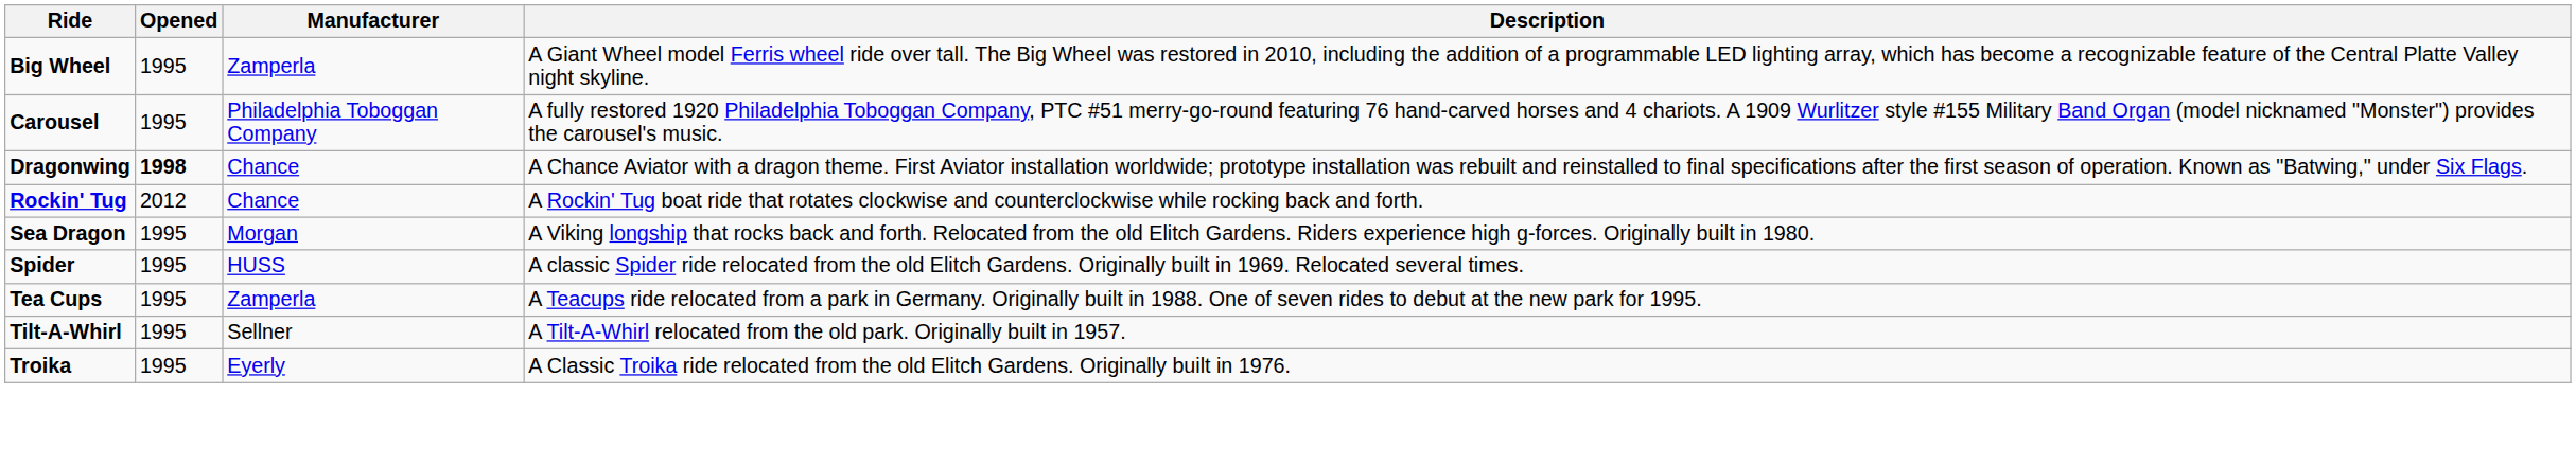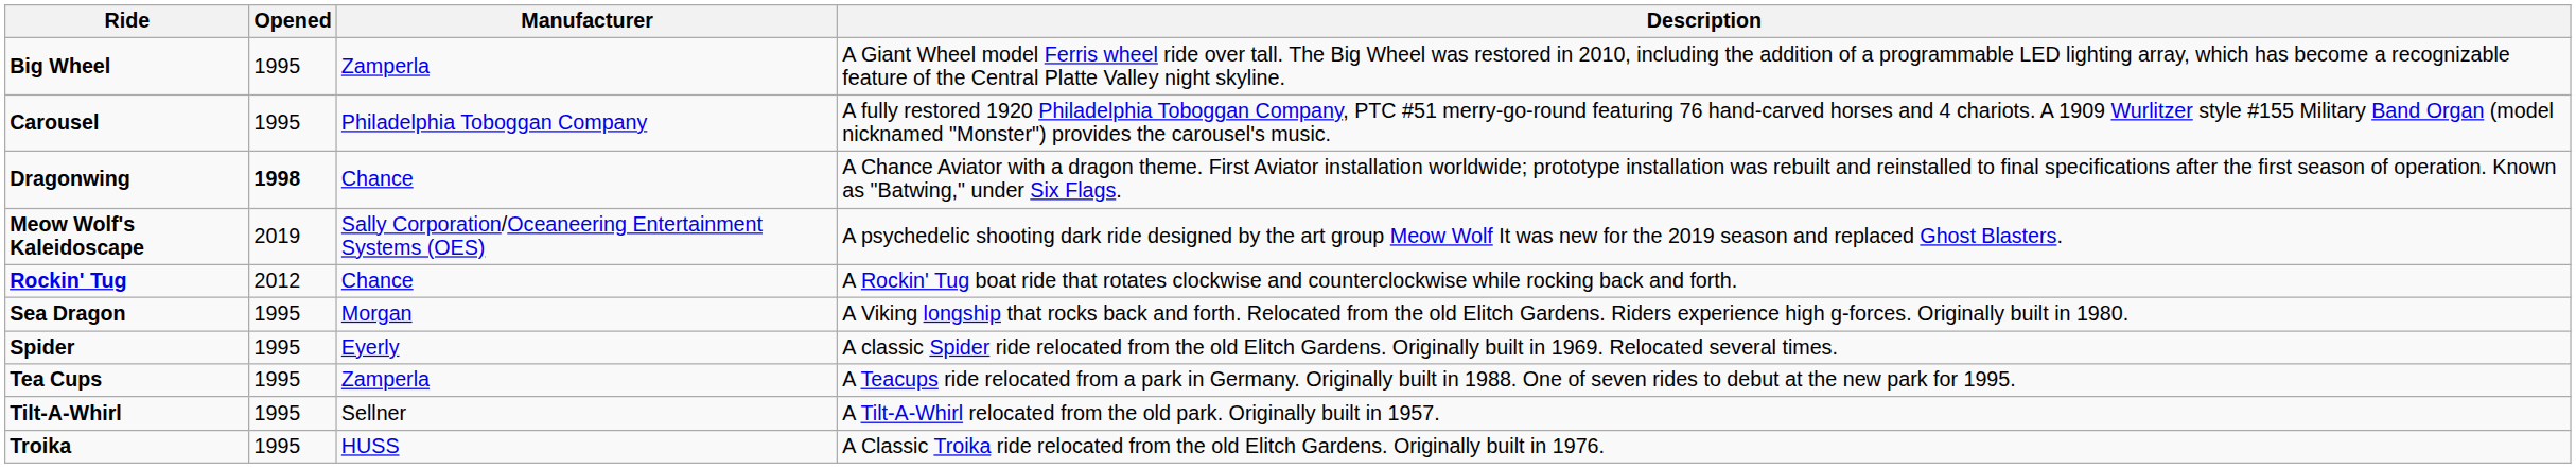+ row: Meow Wolf's Kaleidoscape | 2019 | Sally Corporation/Oceaneering Entertainment Systems (OES) | A psychedelic shooting dark ride designed by the art group Meow Wolf It was new for the 2019 season and replaced Ghost Blasters.
Spider | Manufacturer: HUSS -> Eyerly
Troika | Manufacturer: Eyerly -> HUSS
